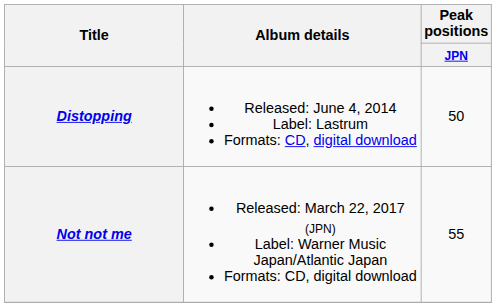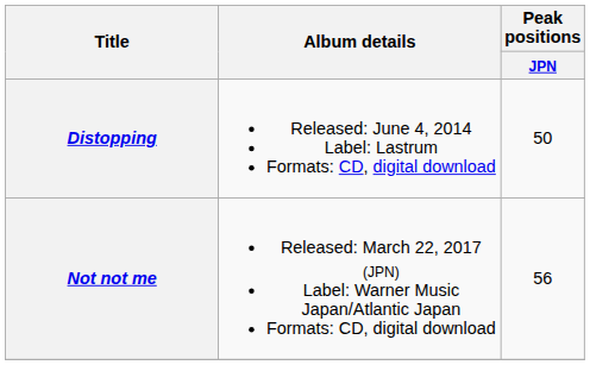Not not me | Peak positions / JPN: 55 -> 56
